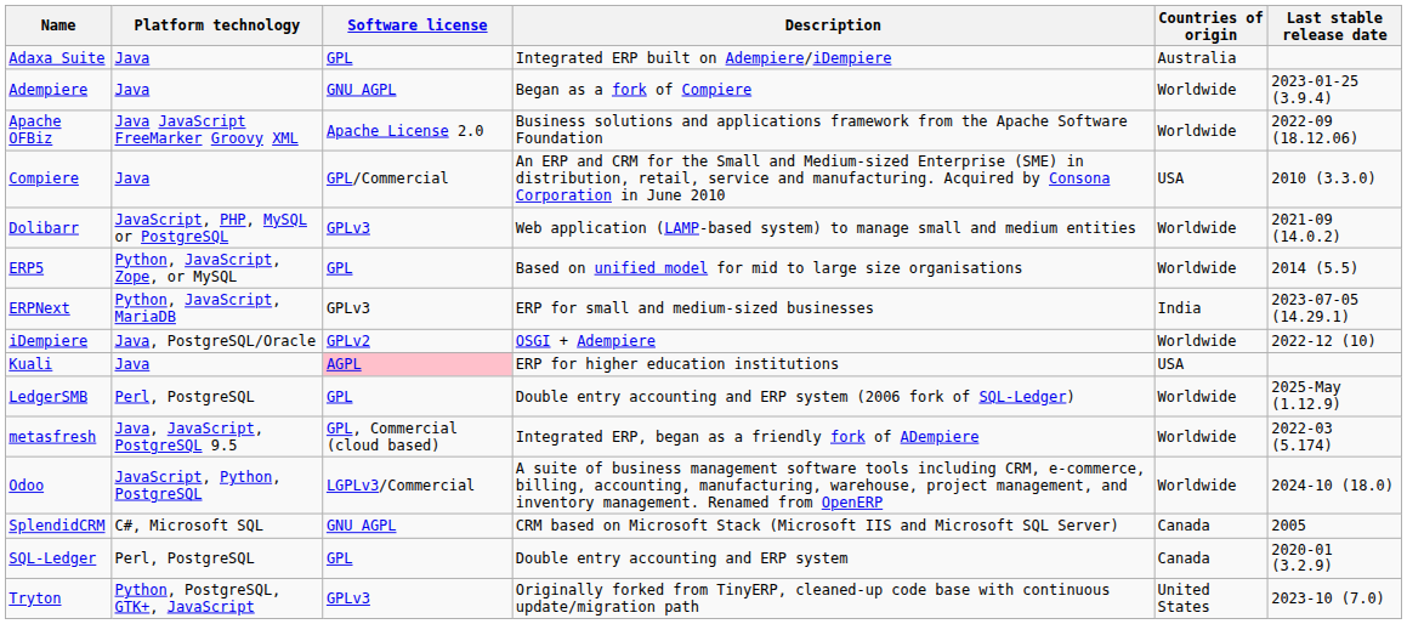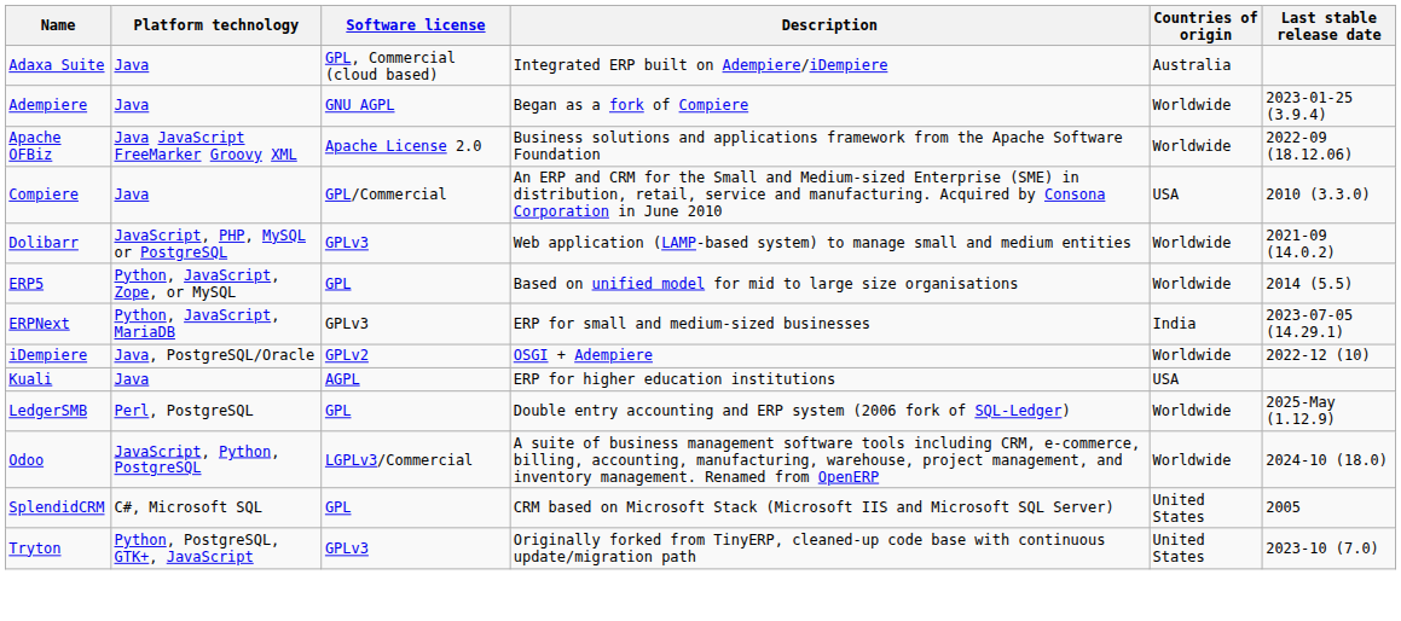Adaxa Suite | Software license: GPL -> GPL, Commercial (cloud based)
Kuali | Software license: pink background -> no background
- row: metasfresh | Java, JavaScript, PostgreSQL 9.5 | GPL, Commercial (cloud based) | Integrated ERP, began as a friendly fork of ADempiere | Worldwide | 2022-03 (5.174)
SplendidCRM | Software license: GNU AGPL -> GPL
SplendidCRM | Countries of origin: Canada -> United States
- row: SQL-Ledger | Perl, PostgreSQL | GPL | Double entry accounting and ERP system | Canada | 2020-01 (3.2.9)
